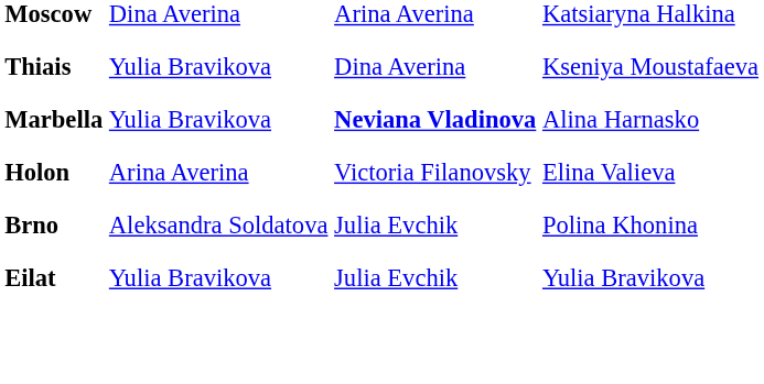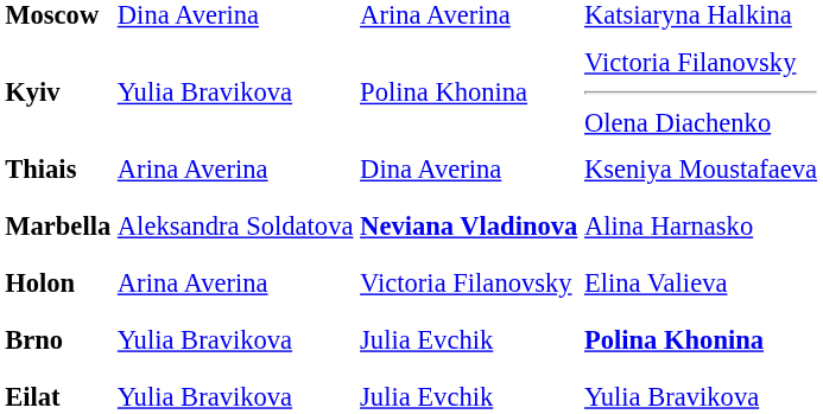+ row: Kyiv | Yulia Bravikova | Polina Khonina | Victoria Filanovsky Olena Diachenko
Thiais | column 2: Yulia Bravikova -> Arina Averina
Marbella | column 2: Yulia Bravikova -> Aleksandra Soldatova
Brno | column 2: Aleksandra Soldatova -> Yulia Bravikova
Brno | column 4: normal -> bold
